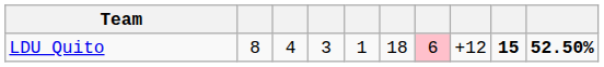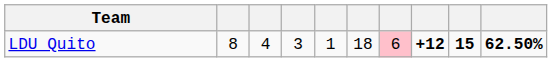LDU Quito | column 8: normal -> bold
LDU Quito | column 10: 52.50% -> 62.50%
